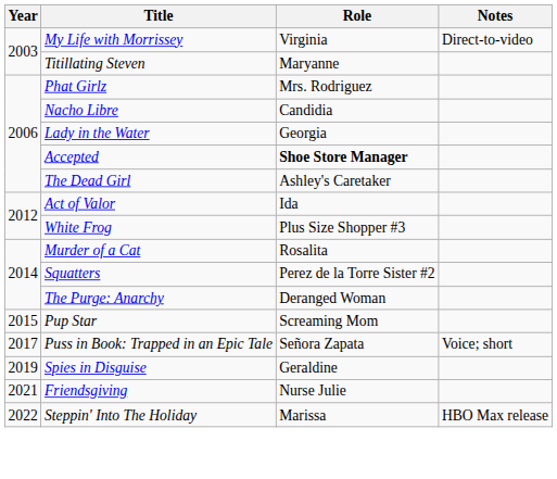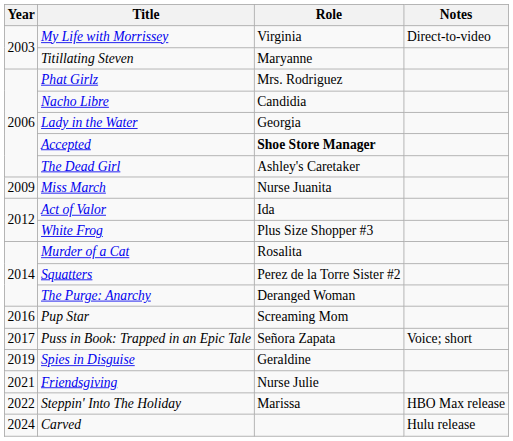+ row: 2009 | Miss March | Nurse Juanita
Pup Star | Year: 2015 -> 2016
+ row: 2024 | Carved | Hulu release
